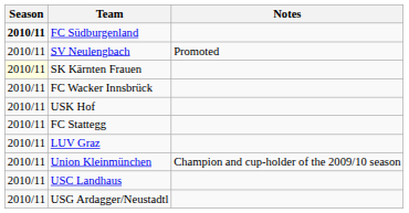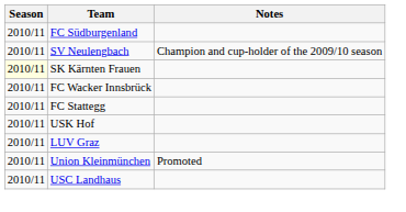FC Südburgenland | Season: bold -> normal
SV Neulengbach | Notes: Promoted -> Champion and cup-holder of the 2009/10 season
rows swapped: FC Stattegg <-> USK Hof
Union Kleinmünchen | Notes: Champion and cup-holder of the 2009/10 season -> Promoted
- row: 2010/11 | USG Ardagger/Neustadtl
